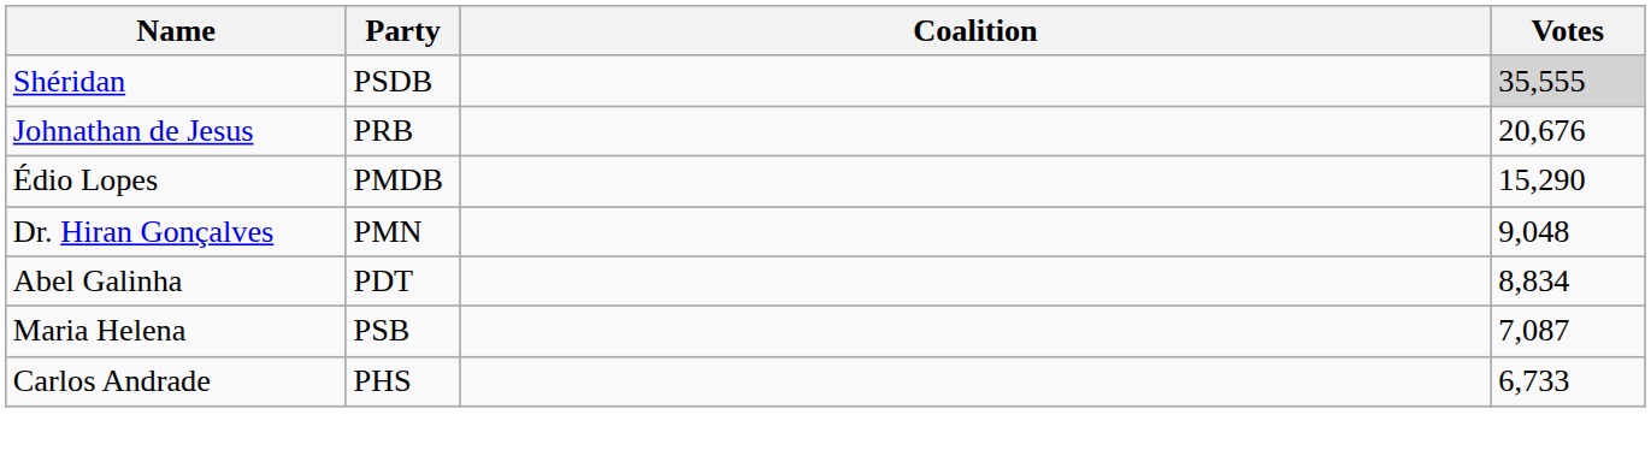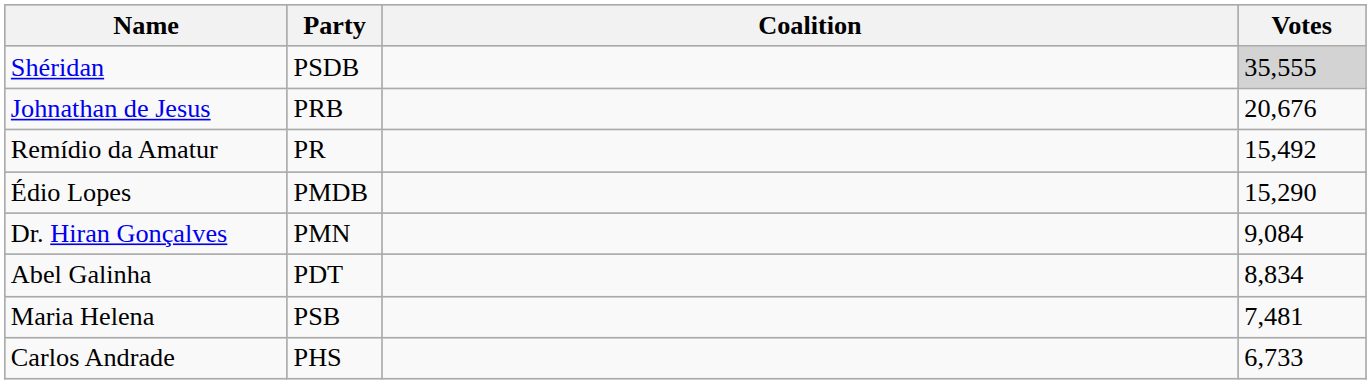+ row: Remídio da Amatur | PR | 15,492
Dr. Hiran Gonçalves | Votes: 9,048 -> 9,084
Maria Helena | Votes: 7,087 -> 7,481
